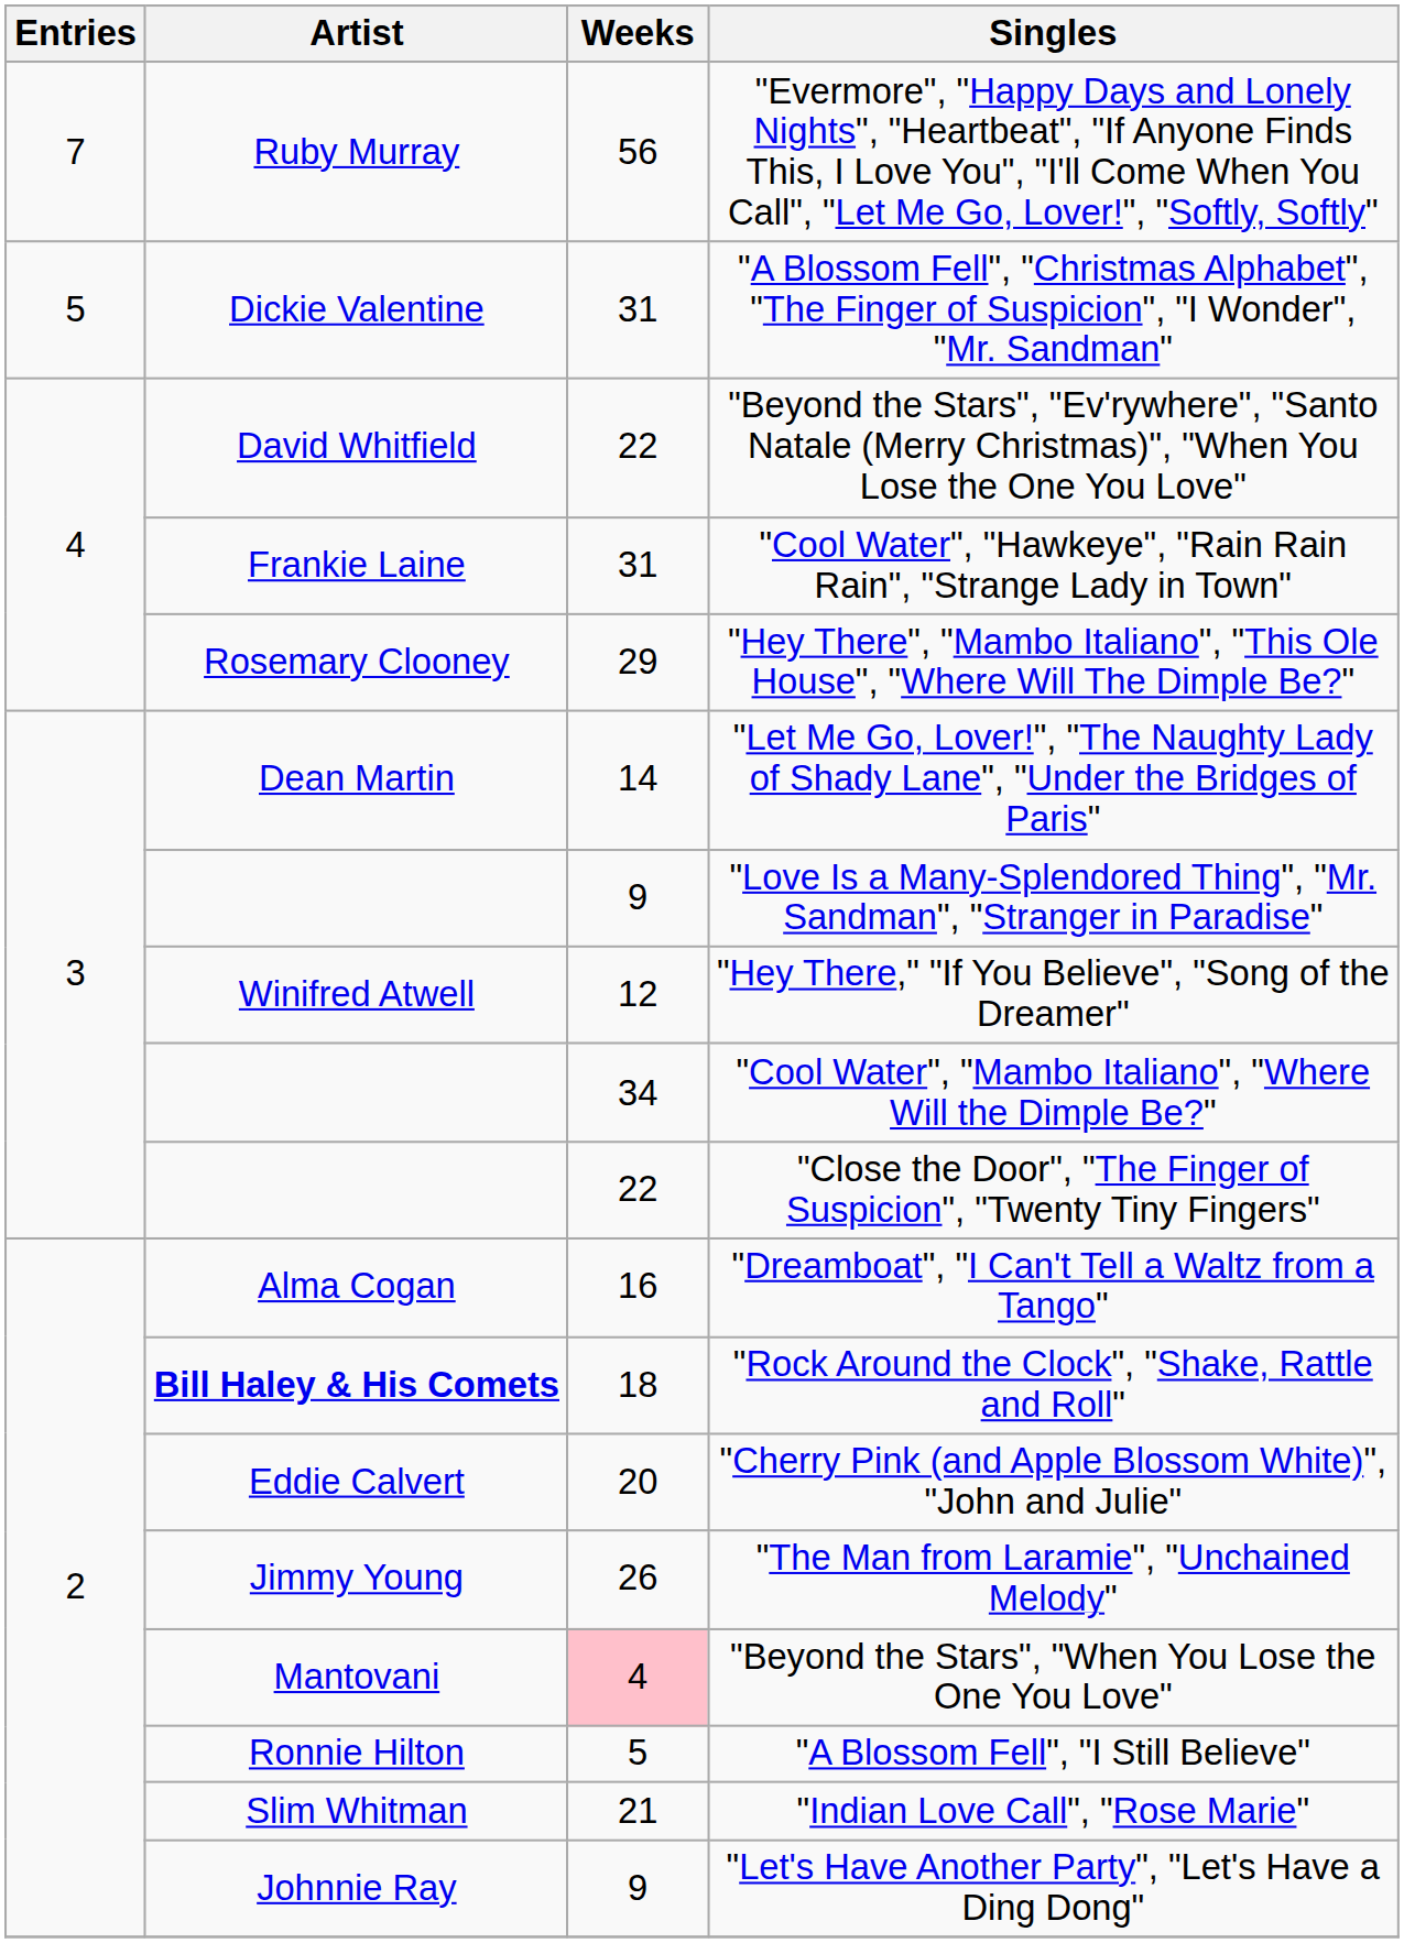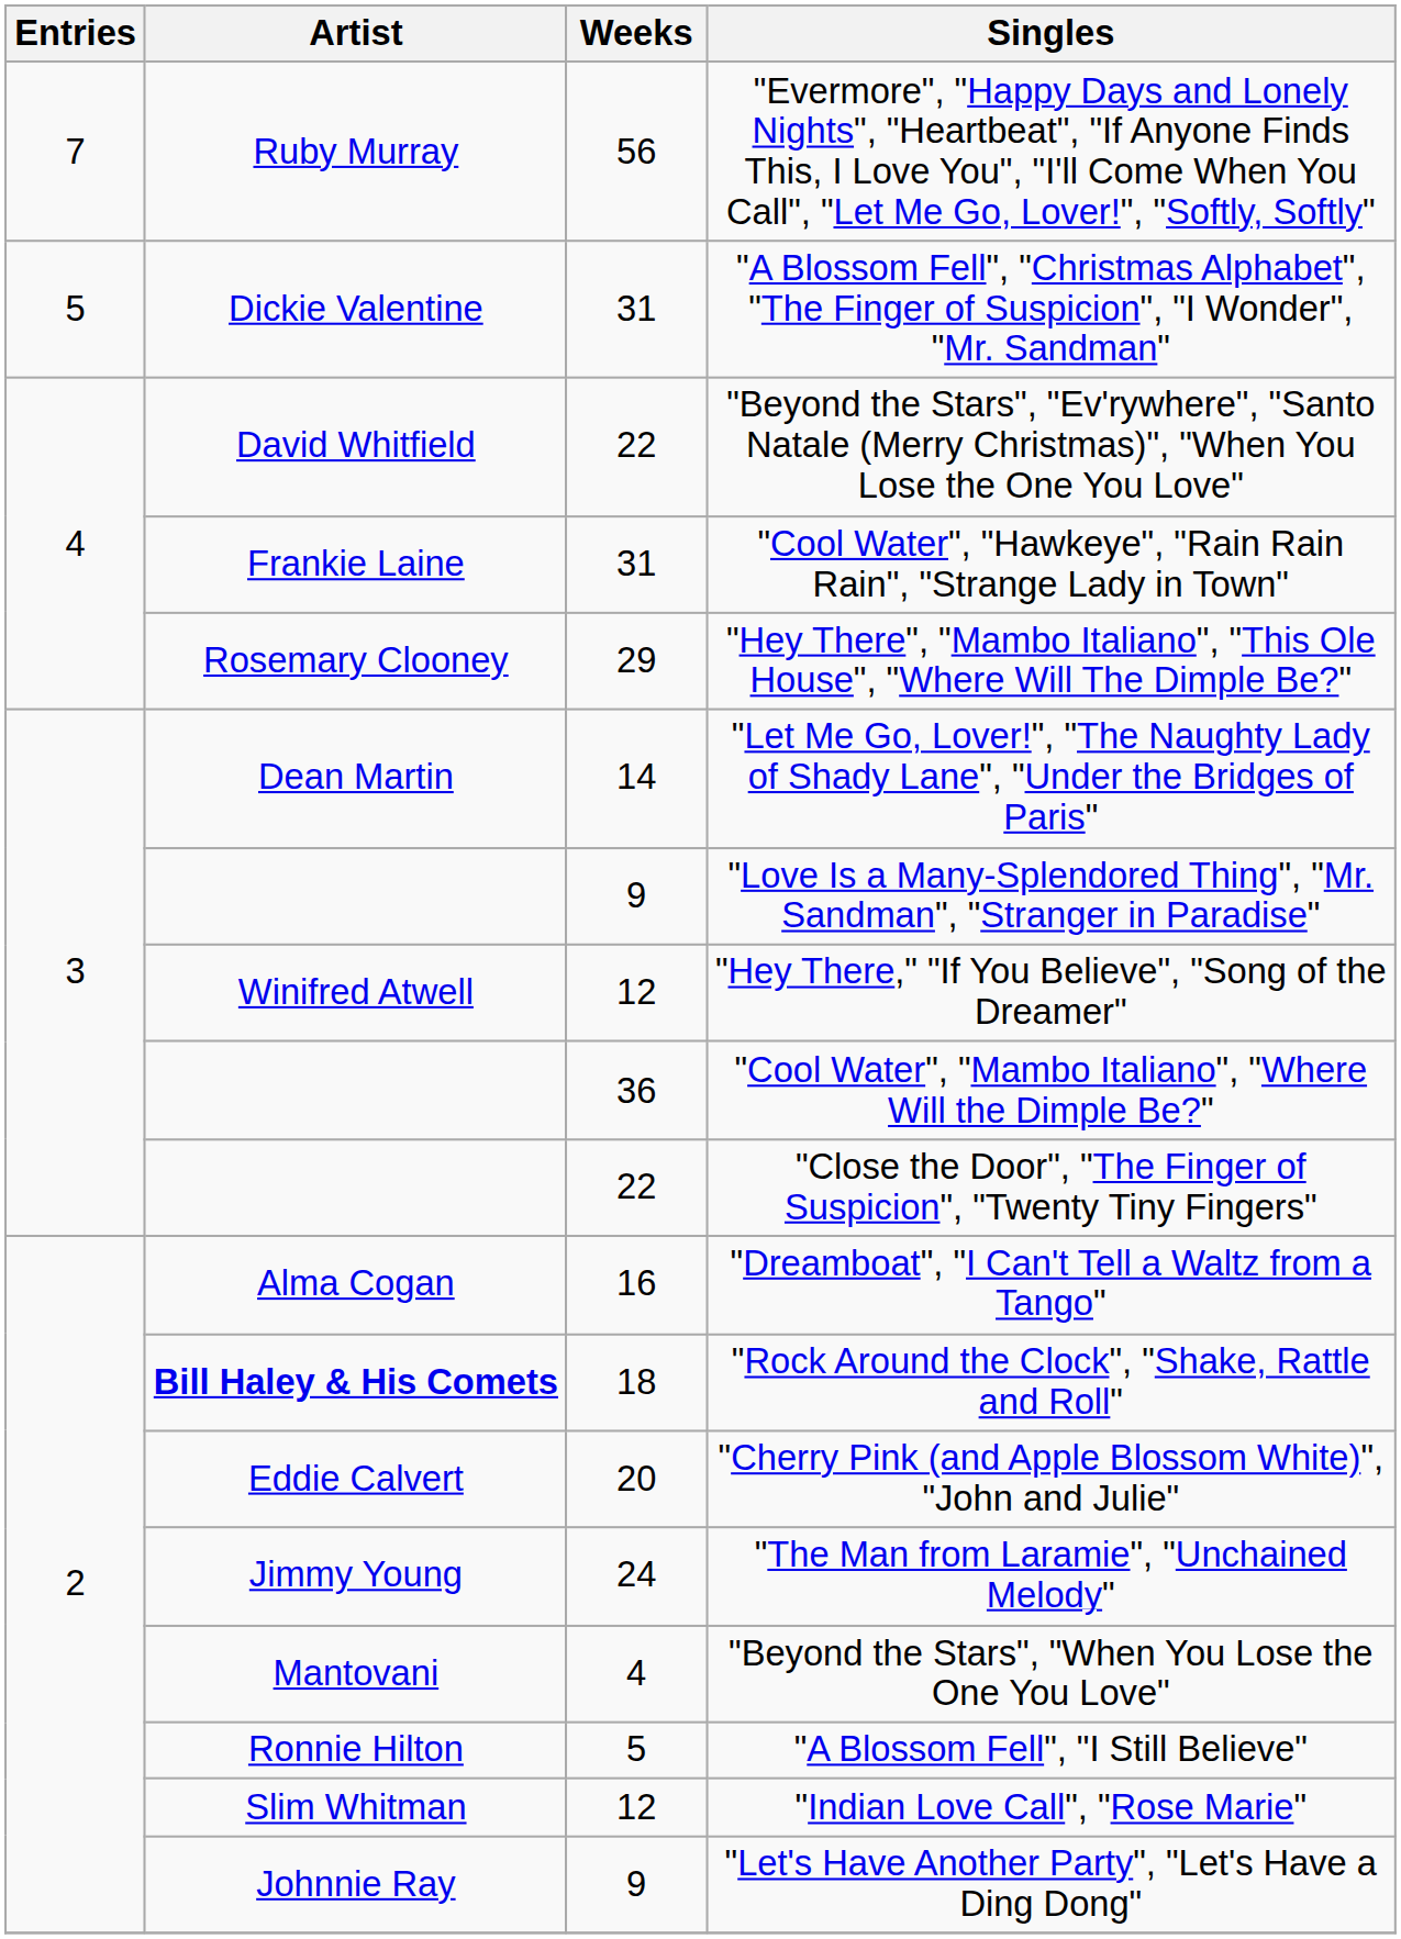"Cool Water", "Mambo Italiano", "Where Will the Dimple Be?" | Weeks: 34 -> 36
"The Man from Laramie", "Unchained Melody" | Weeks: 26 -> 24
"Beyond the Stars", "When You Lose the One You Love" | Weeks: pink background -> no background
"Indian Love Call", "Rose Marie" | Weeks: 21 -> 12
